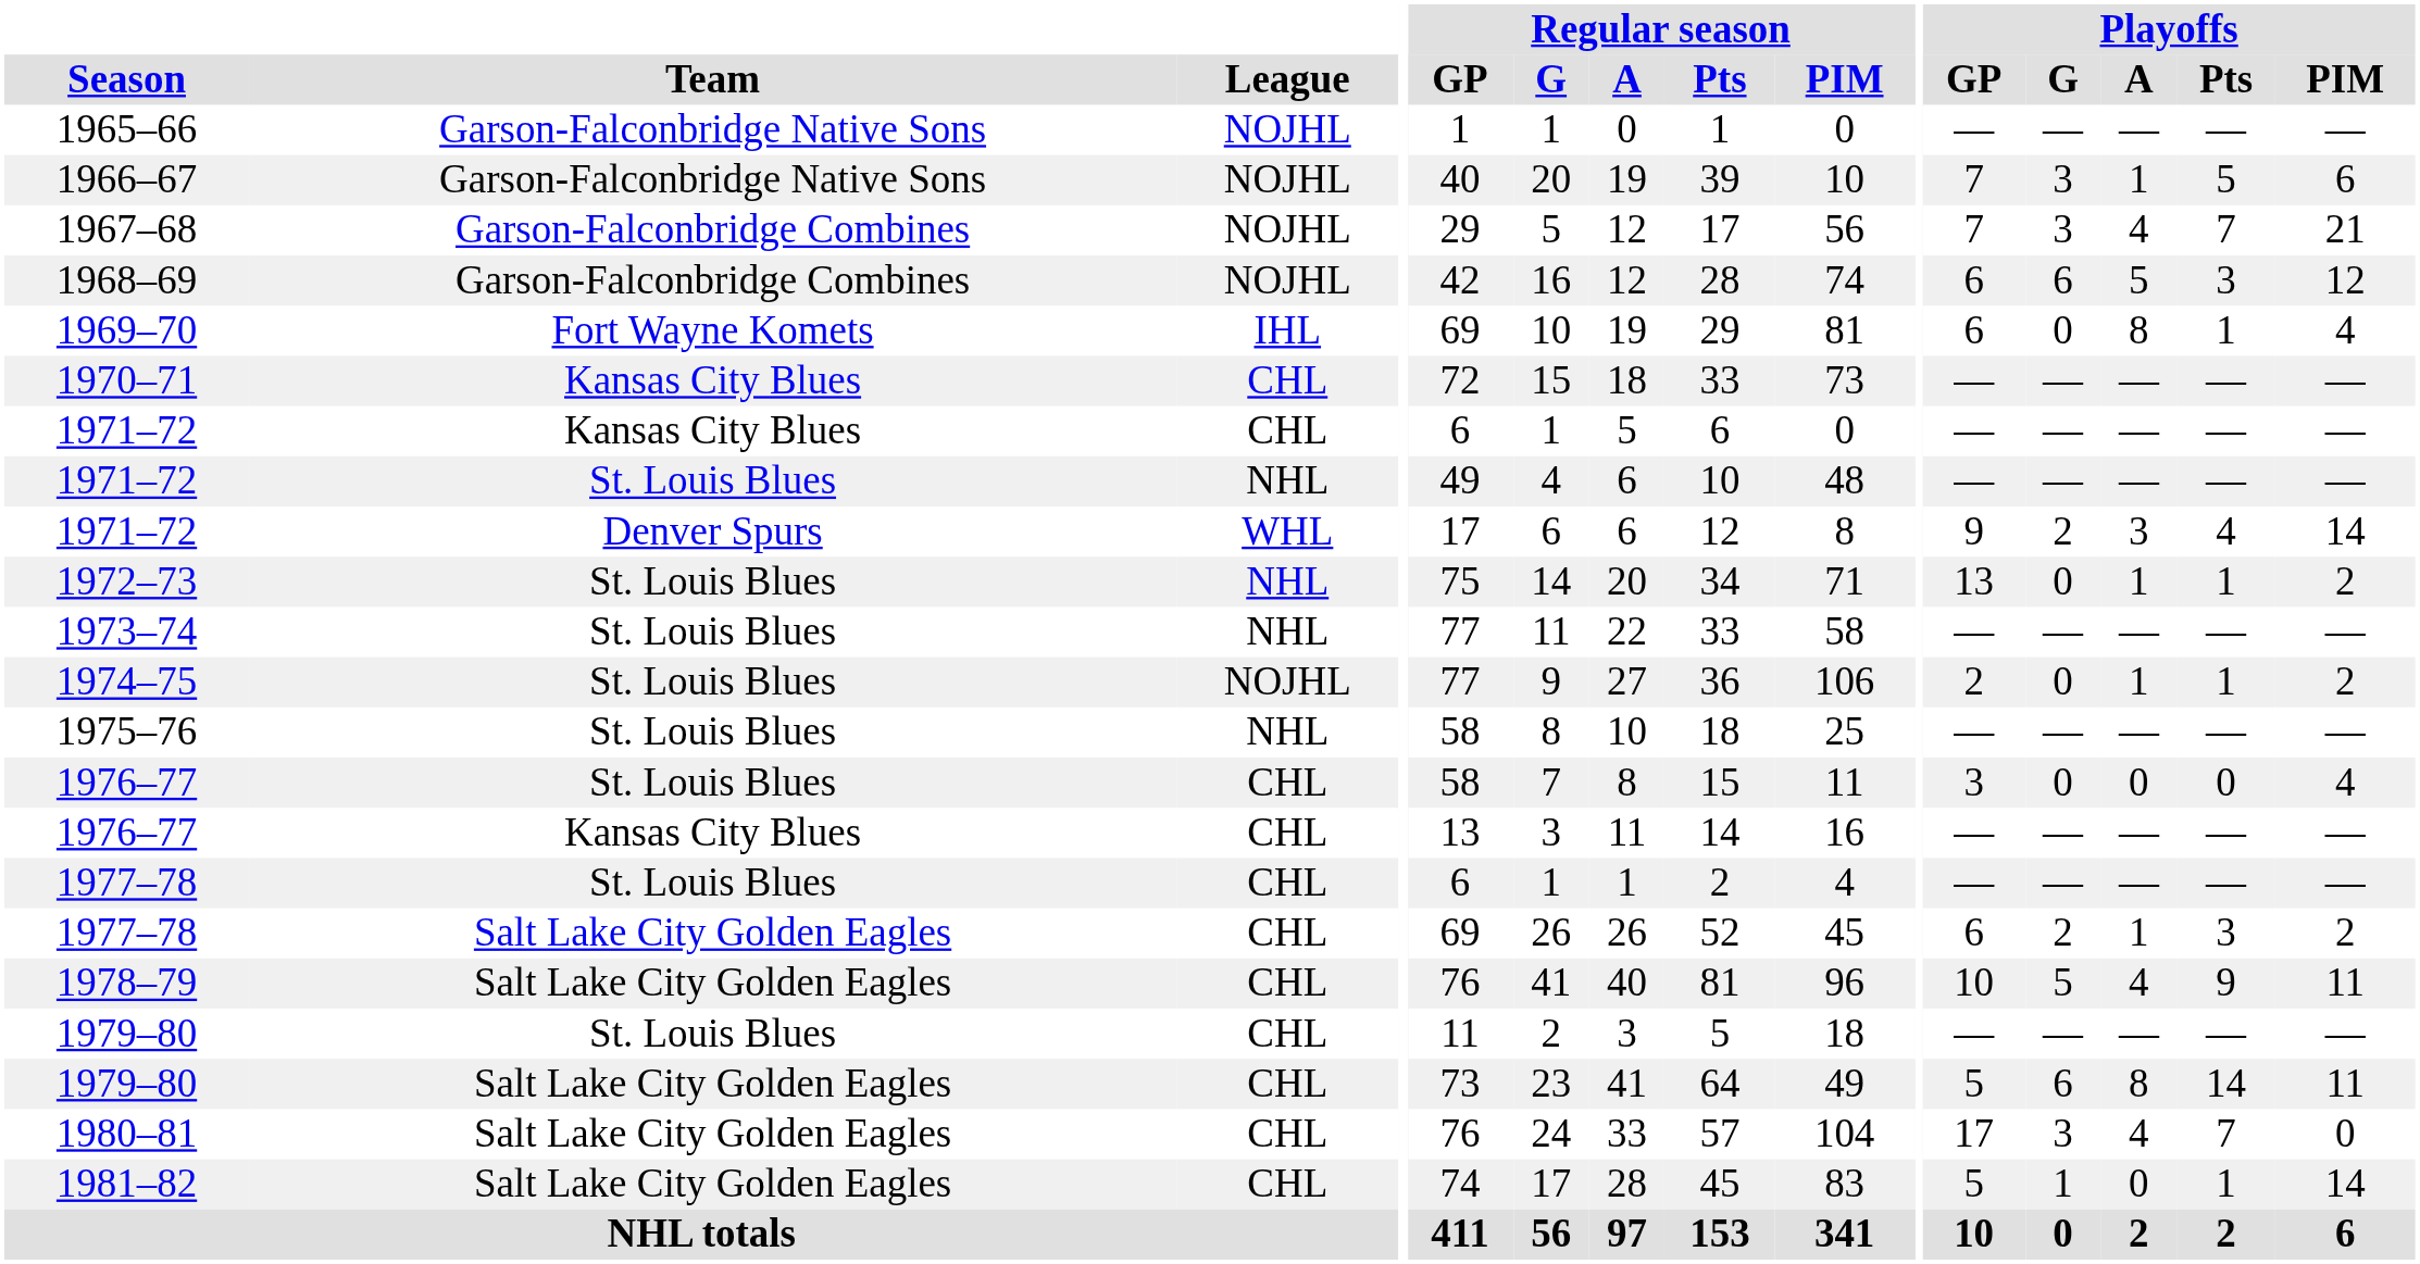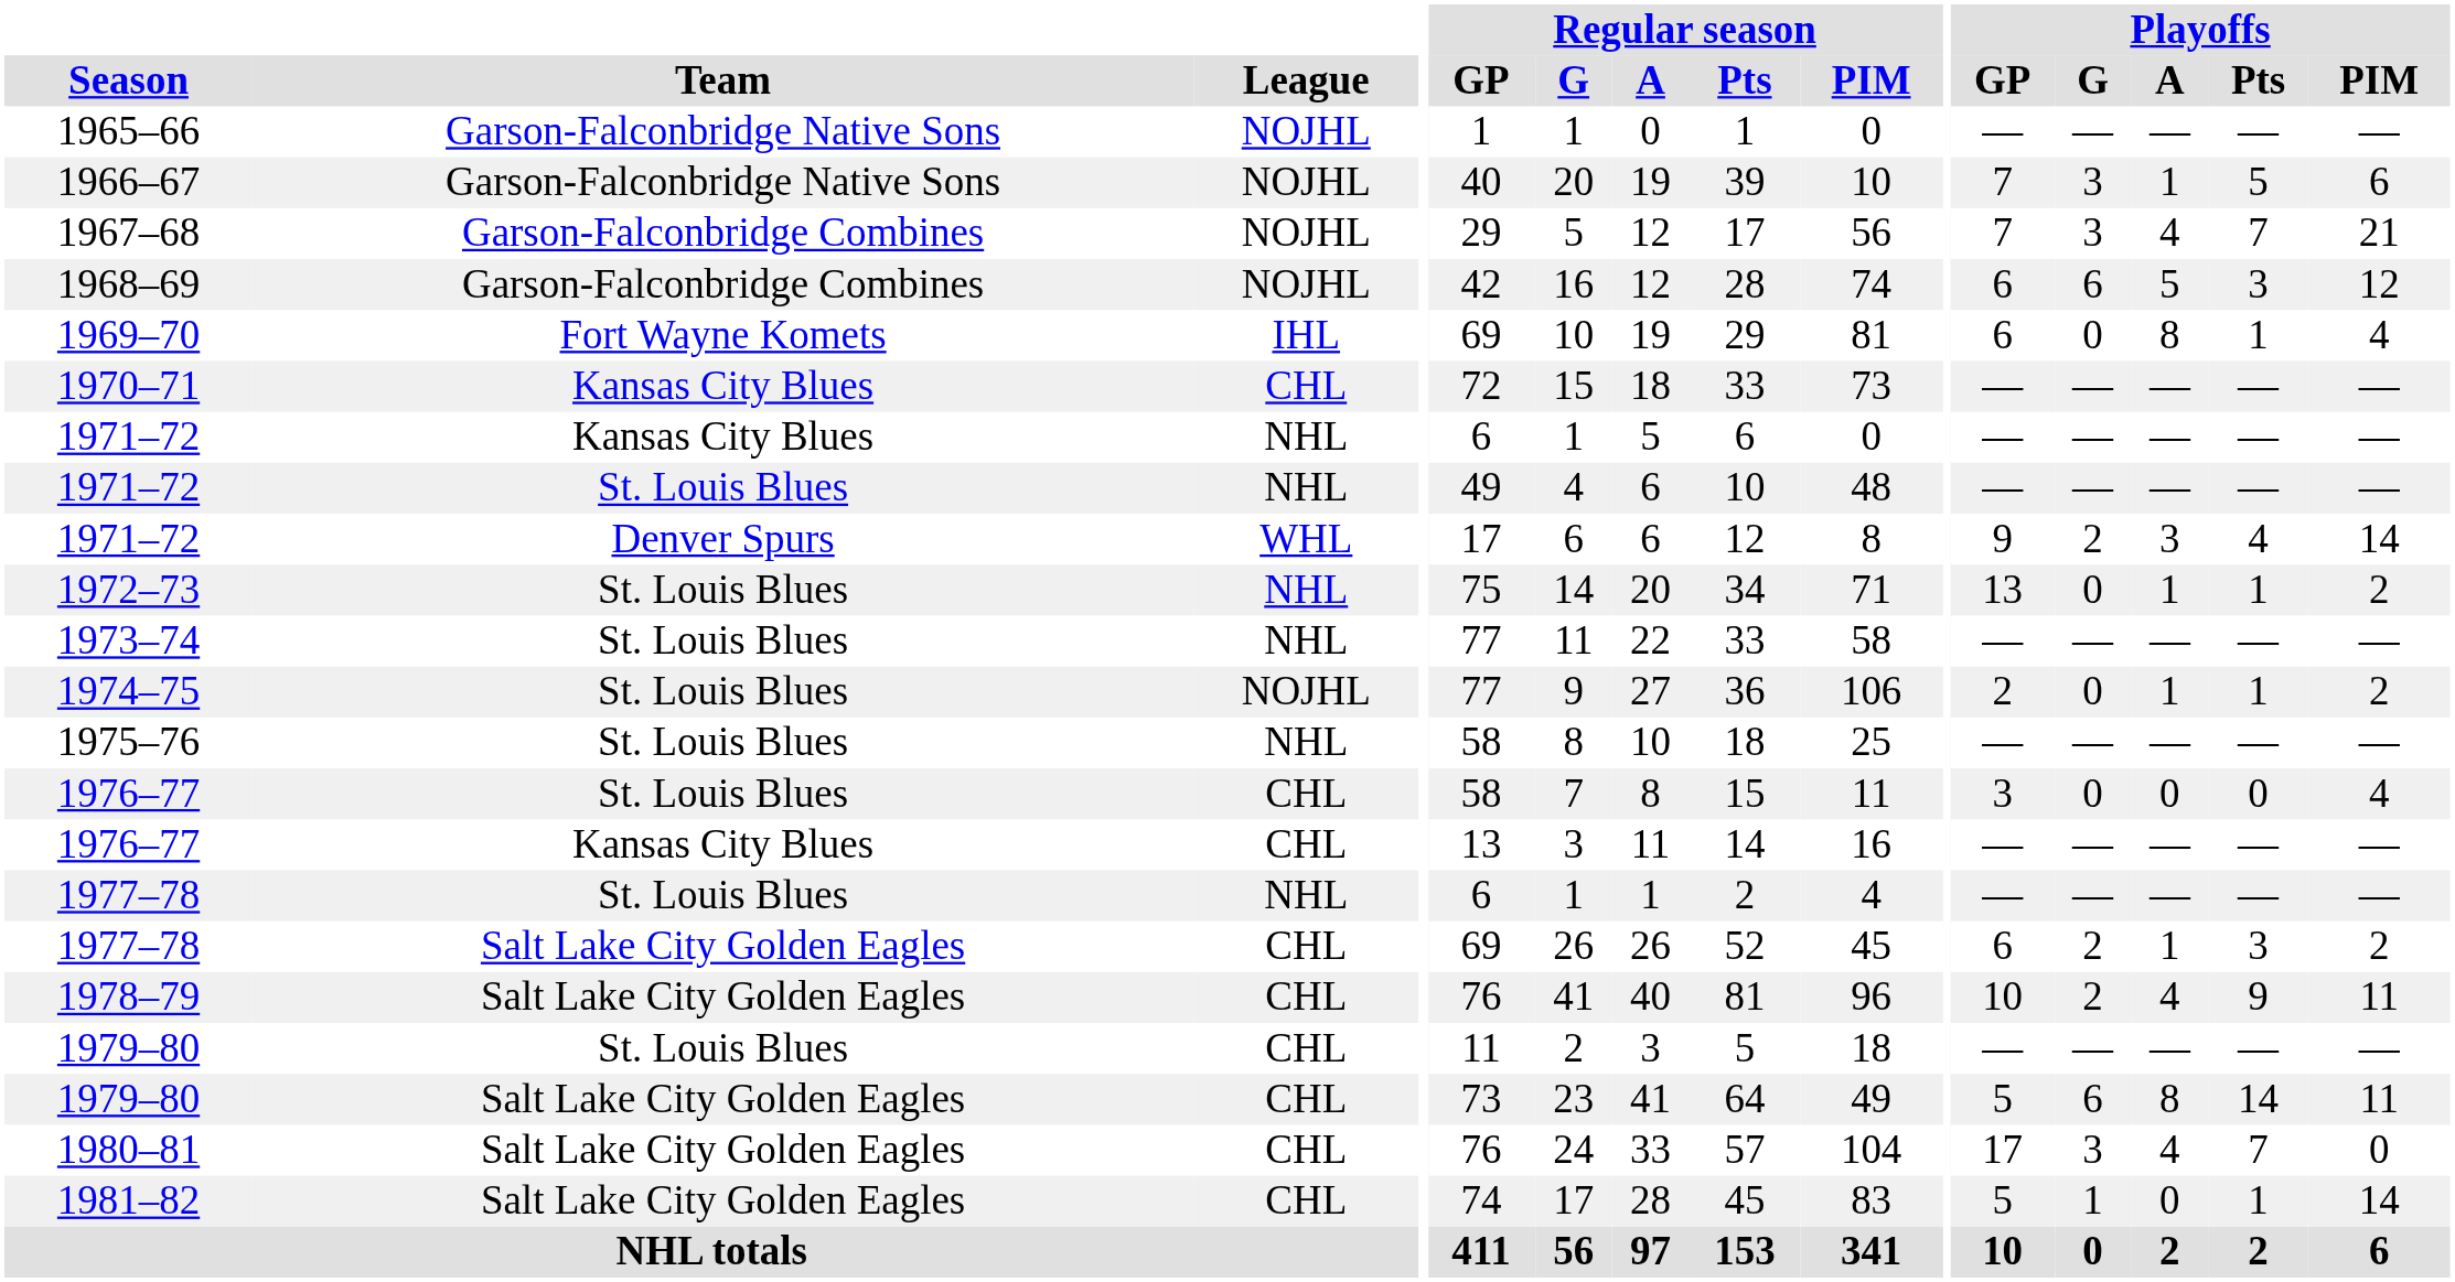1971–72 / Kansas City Blues | League: CHL -> NHL
1977–78 / St. Louis Blues | League: CHL -> NHL
1978–79 | Playoffs / G: 5 -> 2
